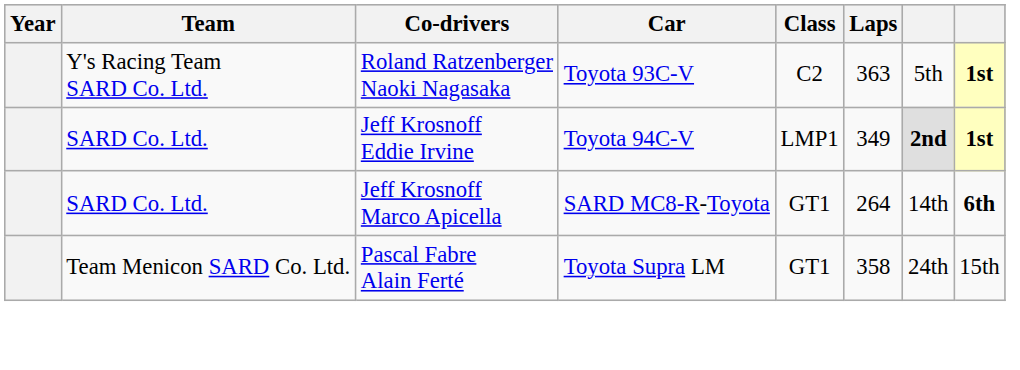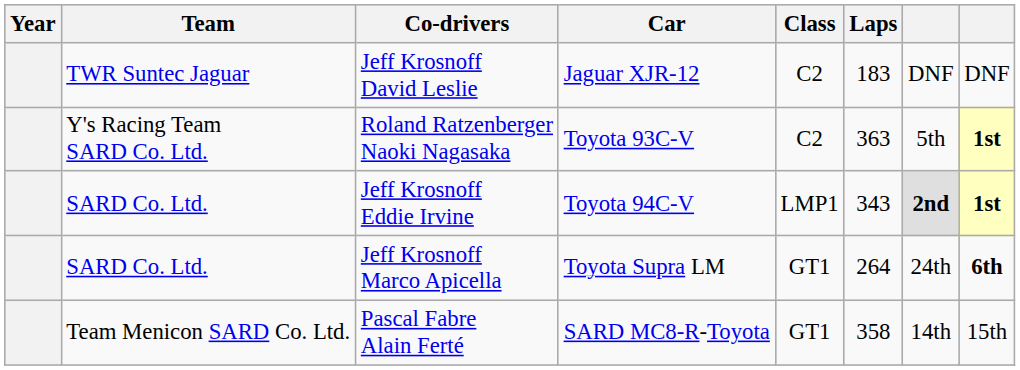+ row: TWR Suntec Jaguar | Jeff Krosnoff David Leslie | Jaguar XJR-12 | C2 | 183 | DNF | DNF
Jeff Krosnoff Eddie Irvine | Laps: 349 -> 343
Jeff Krosnoff Marco Apicella | Car: SARD MC8-R-Toyota -> Toyota Supra LM
Jeff Krosnoff Marco Apicella | column 7: 14th -> 24th
Pascal Fabre Alain Ferté | Car: Toyota Supra LM -> SARD MC8-R-Toyota
Pascal Fabre Alain Ferté | column 7: 24th -> 14th
